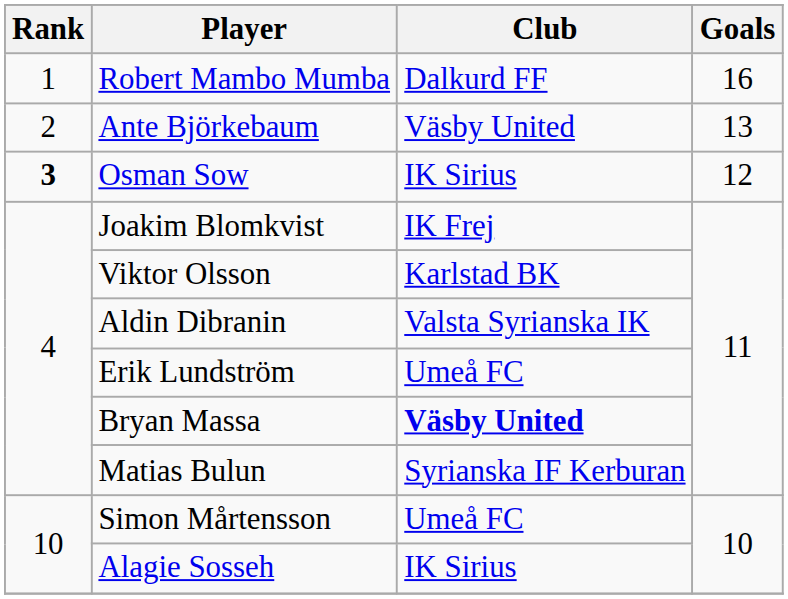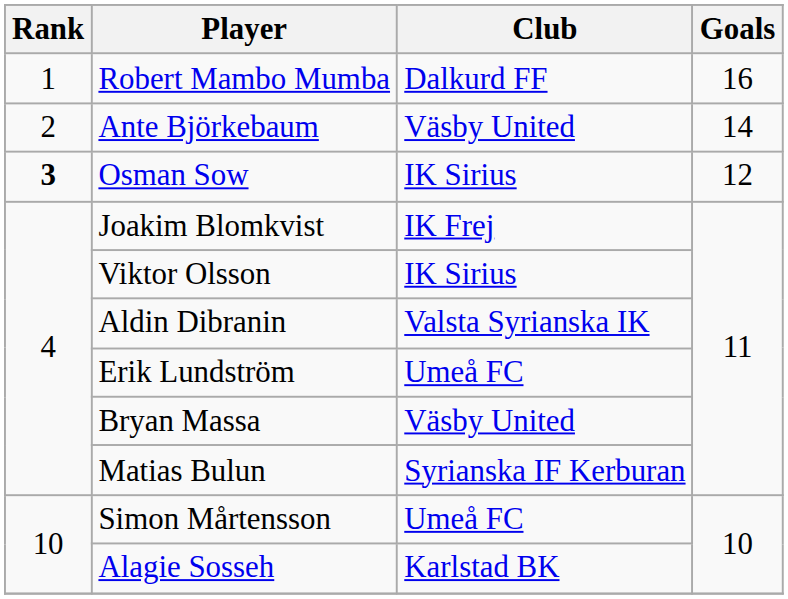Ante Björkebaum | Goals: 13 -> 14
Viktor Olsson | Club: Karlstad BK -> IK Sirius
Bryan Massa | Club: bold -> normal
Alagie Sosseh | Club: IK Sirius -> Karlstad BK
